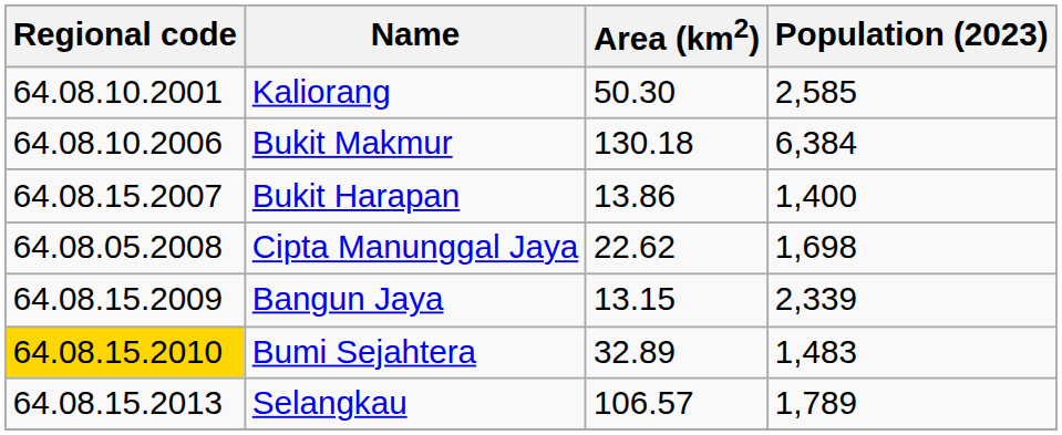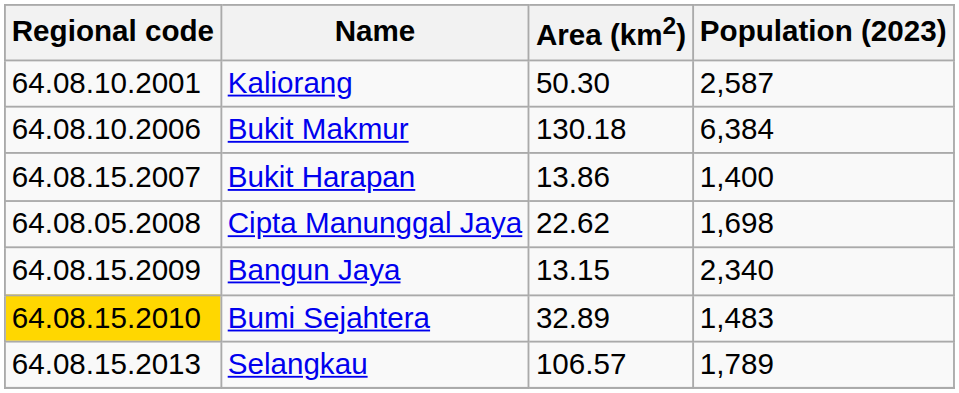Kaliorang | Population (2023): 2,585 -> 2,587
Bangun Jaya | Population (2023): 2,339 -> 2,340
